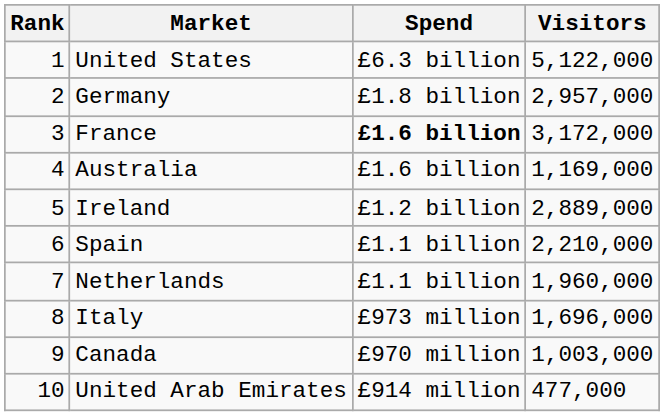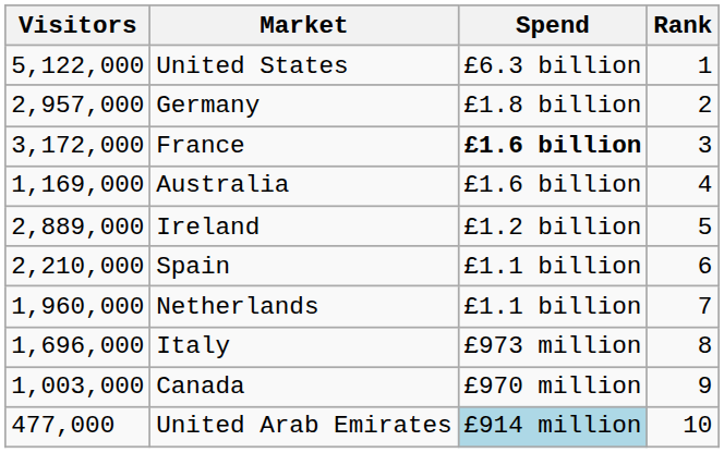columns swapped: Rank <-> Visitors
United Arab Emirates | Spend: no background -> lightblue background
